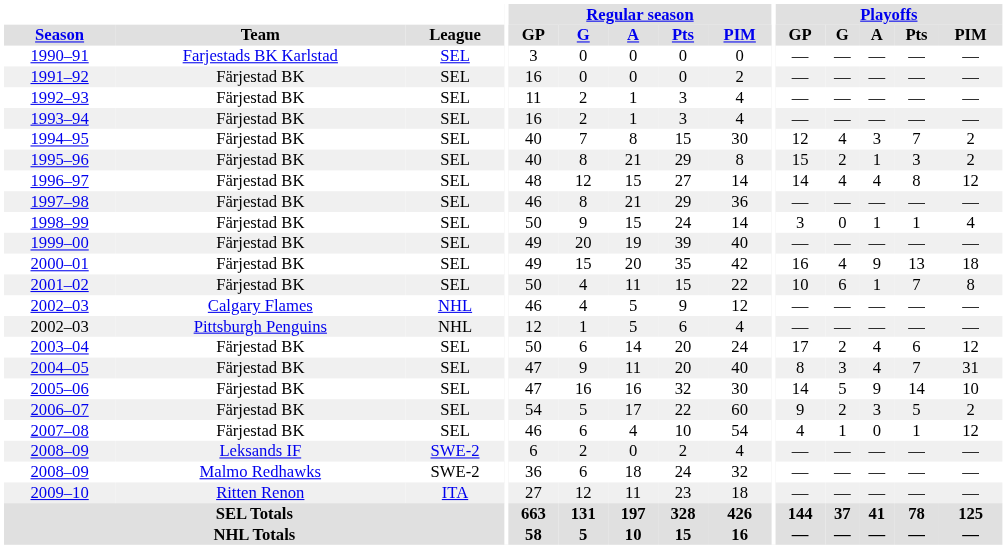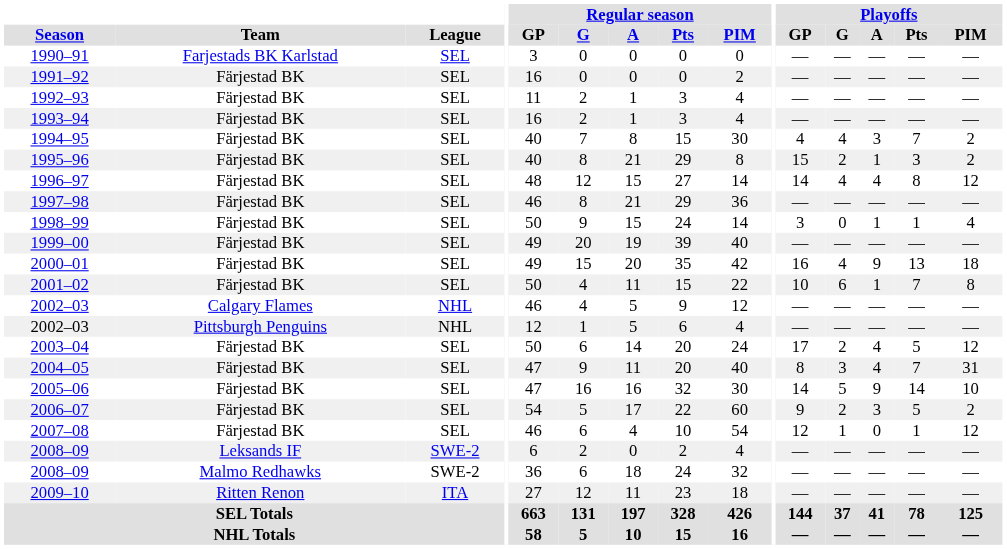1994–95 | Playoffs / GP: 12 -> 4
2003–04 | Playoffs / Pts: 6 -> 5
2007–08 | Playoffs / GP: 4 -> 12
